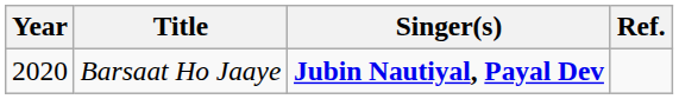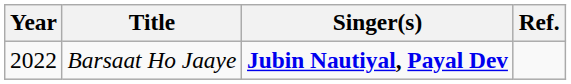Barsaat Ho Jaaye | Year: 2020 -> 2022
